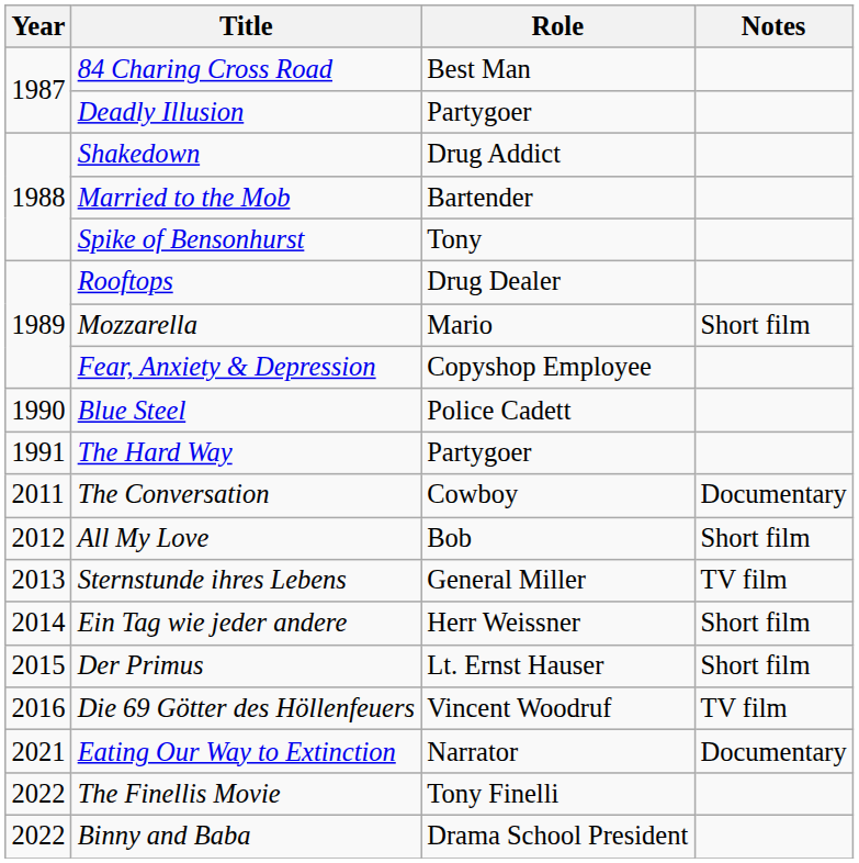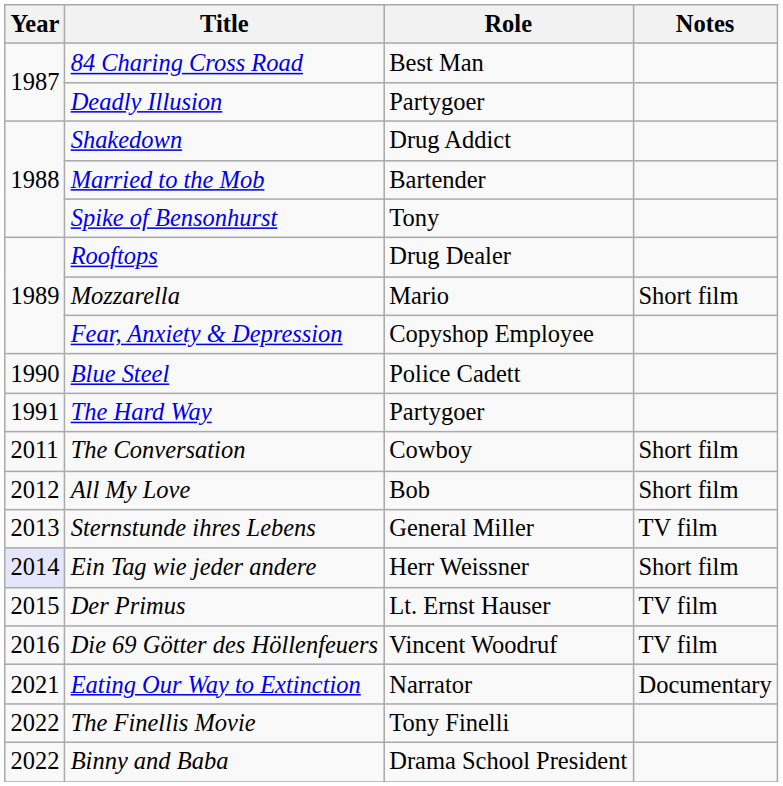The Conversation | Notes: Documentary -> Short film
Ein Tag wie jeder andere | Year: no background -> lavender background
Der Primus | Notes: Short film -> TV film
